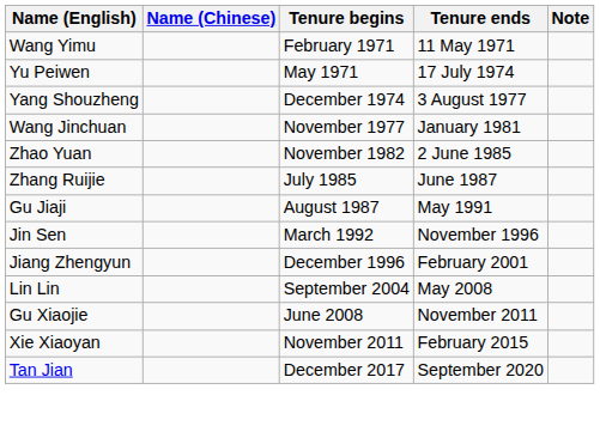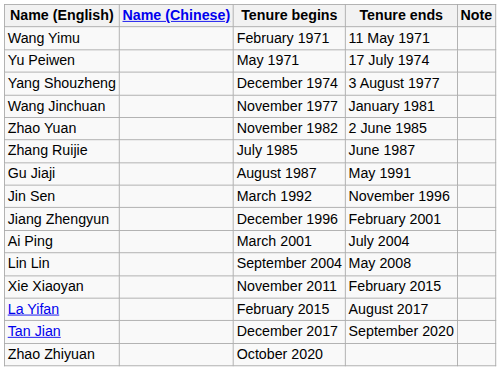+ row: Ai Ping | March 2001 | July 2004
- row: Gu Xiaojie | June 2008 | November 2011
+ row: La Yifan | February 2015 | August 2017
+ row: Zhao Zhiyuan | October 2020
